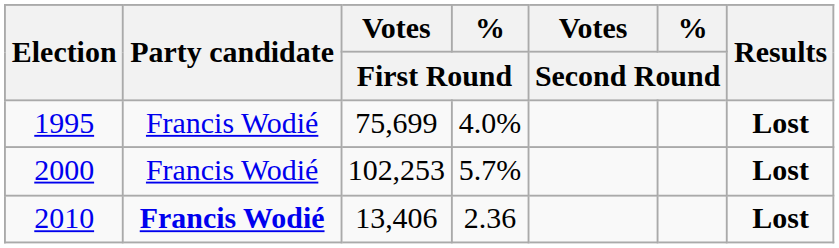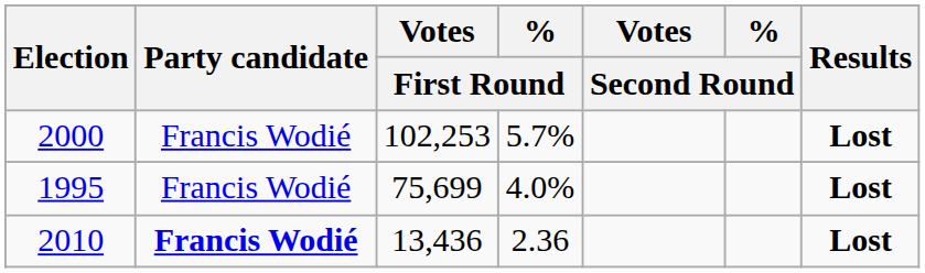rows swapped: 1995 <-> 2000
2010 | Votes / First Round: 13,406 -> 13,436
